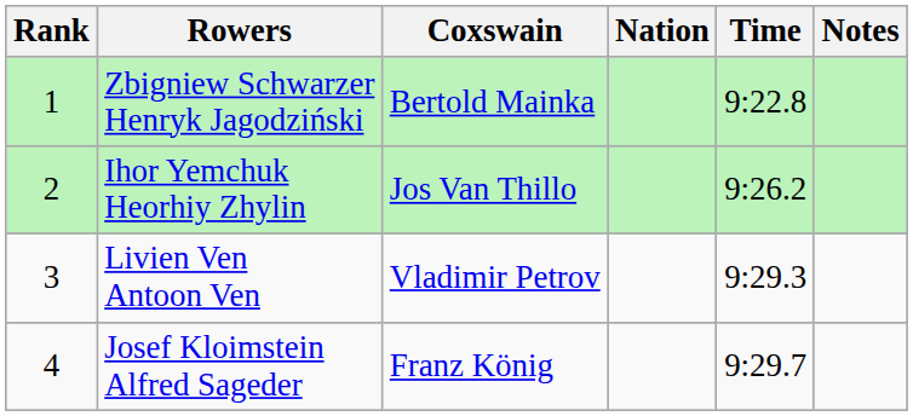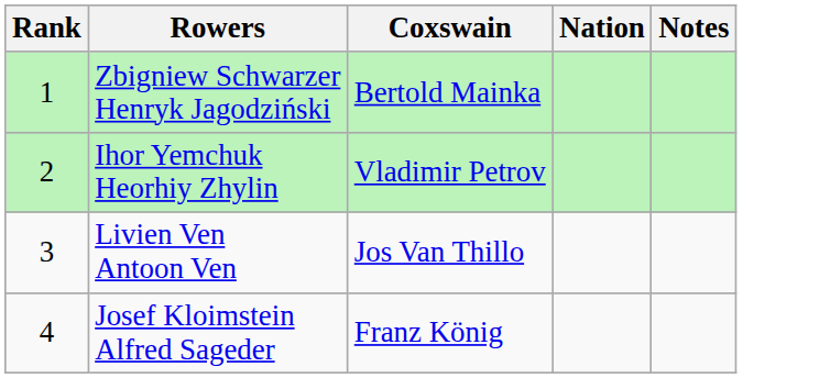- column: Time | 9:22.8 | 9:26.2 | 9:29.3 | 9:29.7
Ihor Yemchuk Heorhiy Zhylin | Coxswain: Jos Van Thillo -> Vladimir Petrov
Livien Ven Antoon Ven | Coxswain: Vladimir Petrov -> Jos Van Thillo
